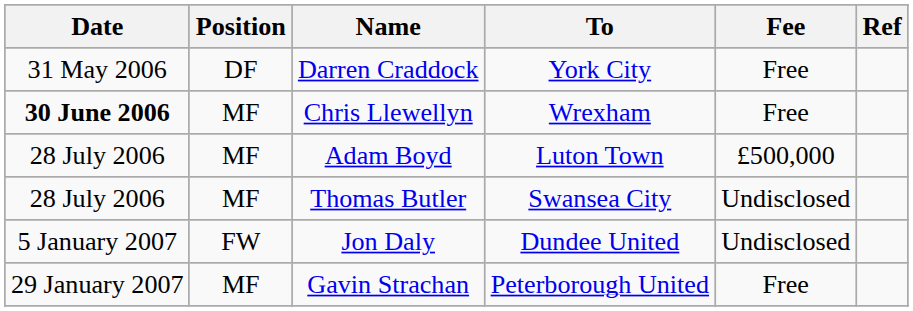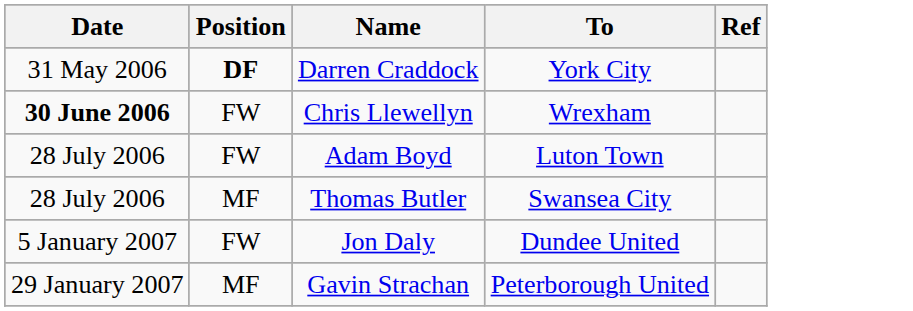- column: Fee | Free | Free | £500,000 | Undisclosed | Undisclosed | Free
Darren Craddock | Position: normal -> bold
Chris Llewellyn | Position: MF -> FW
Adam Boyd | Position: MF -> FW
